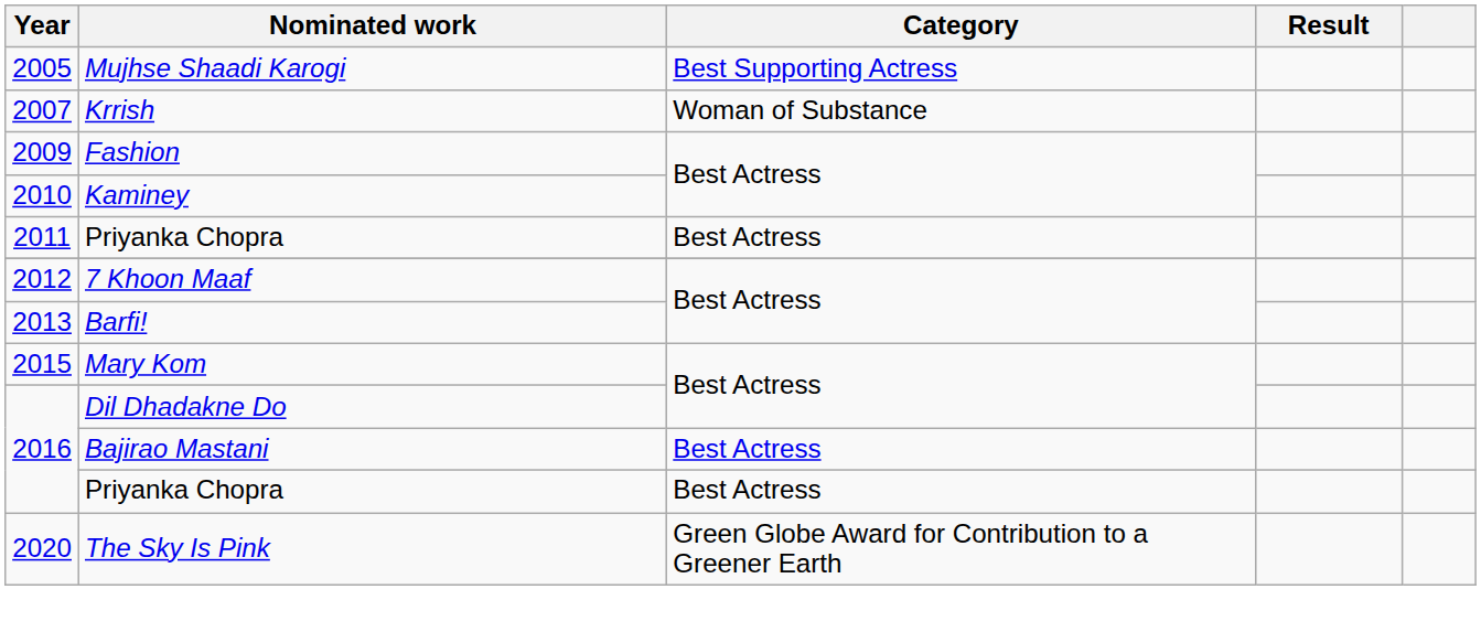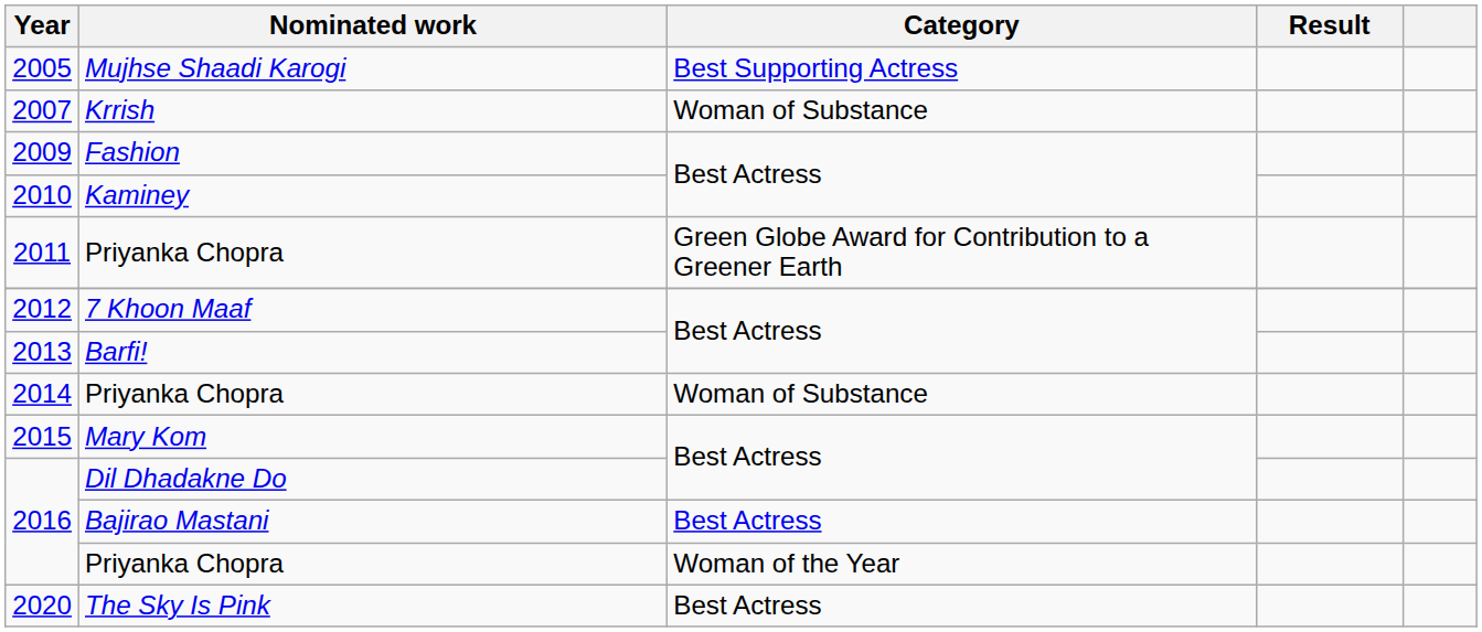2011 | Category: Best Actress -> Green Globe Award for Contribution to a Greener Earth
+ row: 2014 | Priyanka Chopra | Woman of Substance
2016 / Priyanka Chopra | Category: Best Actress -> Woman of the Year
2020 | Category: Green Globe Award for Contribution to a Greener Earth -> Best Actress
